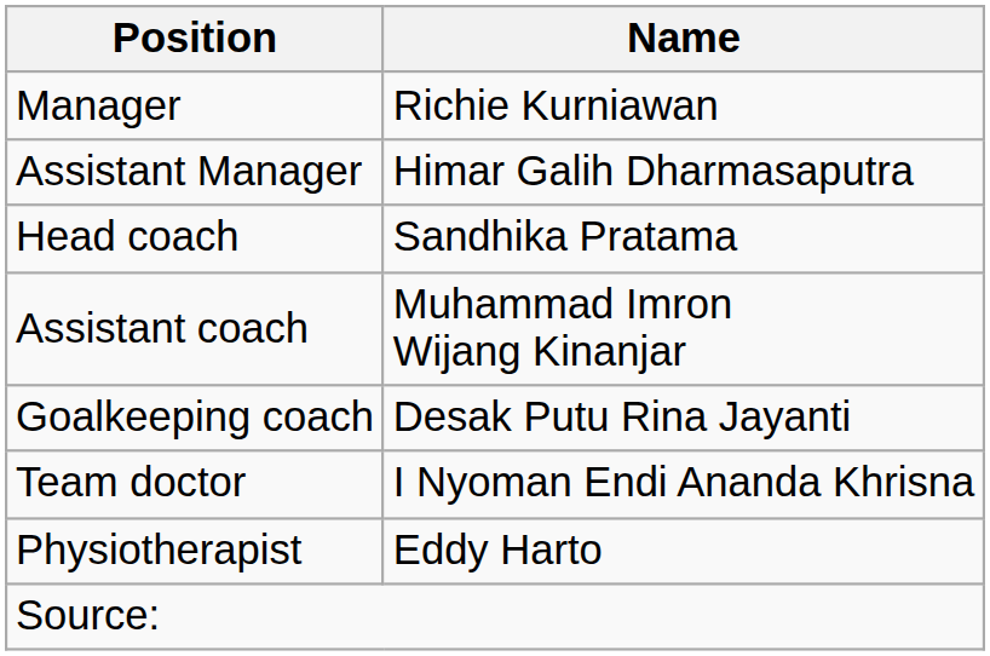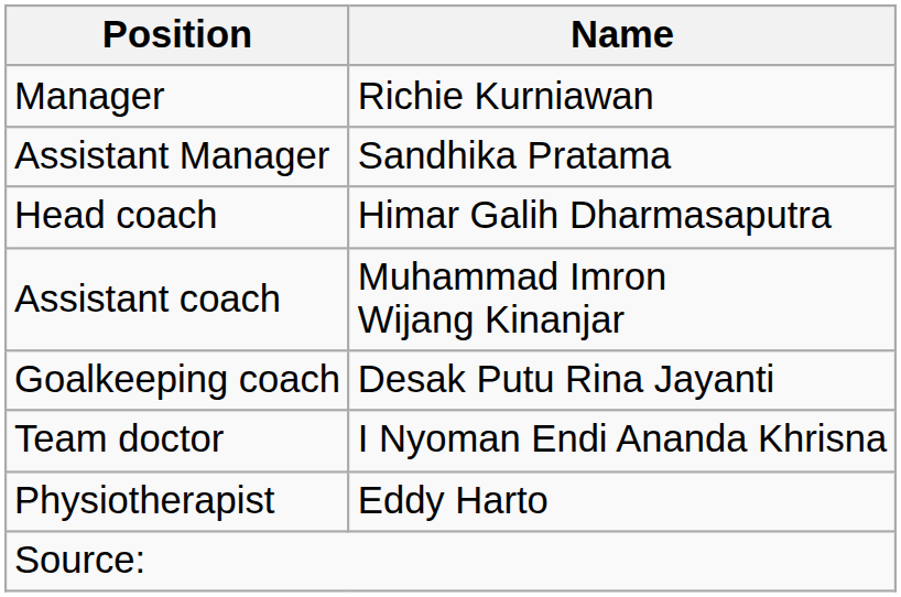Assistant Manager | Name: Himar Galih Dharmasaputra -> Sandhika Pratama
Head coach | Name: Sandhika Pratama -> Himar Galih Dharmasaputra
